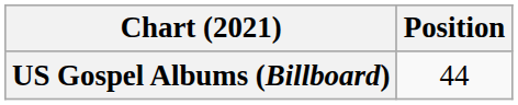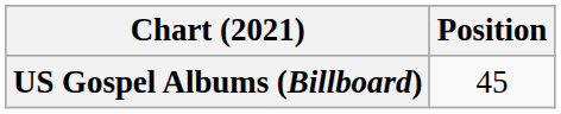US Gospel Albums (Billboard) | Position: 44 -> 45
